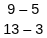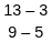rows swapped: 9 – 5 <-> 13 – 3
